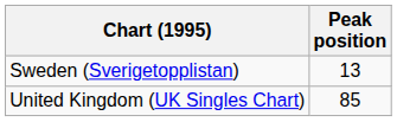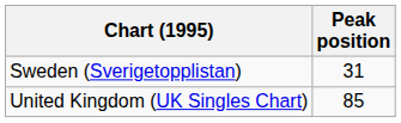Sweden (Sverigetopplistan) | Peak position: 13 -> 31
